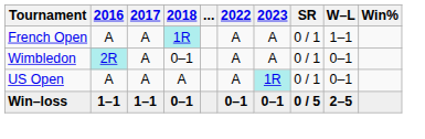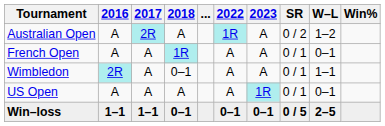+ row: Australian Open | A | 2R | A | 1R | A | 0 / 2 | 1–2
French Open | W–L: 1–1 -> 0–1
Wimbledon | W–L: 0–1 -> 1–1
